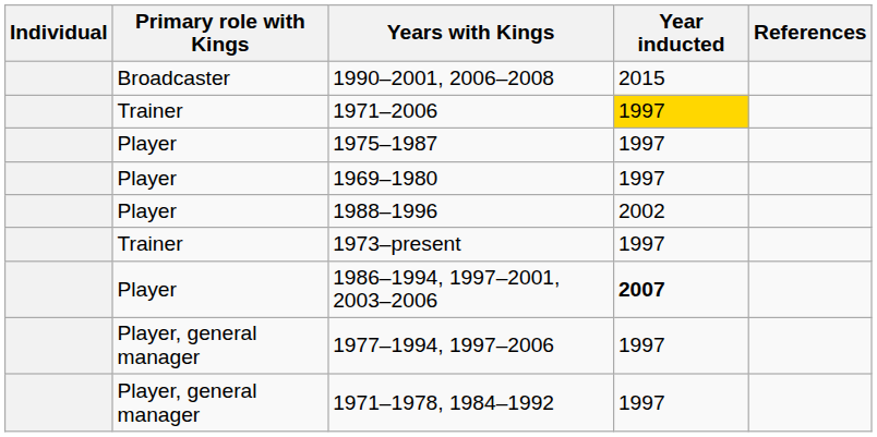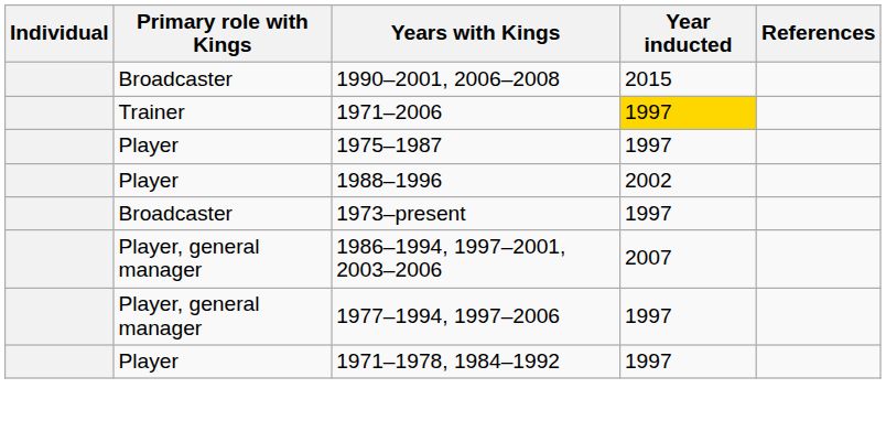- row: Player | 1969–1980 | 1997
1973–present | Primary role with Kings: Trainer -> Broadcaster
1986–1994, 1997–2001, 2003–2006 | Primary role with Kings: Player -> Player, general manager
1986–1994, 1997–2001, 2003–2006 | Year inducted: bold -> normal
1971–1978, 1984–1992 | Primary role with Kings: Player, general manager -> Player
